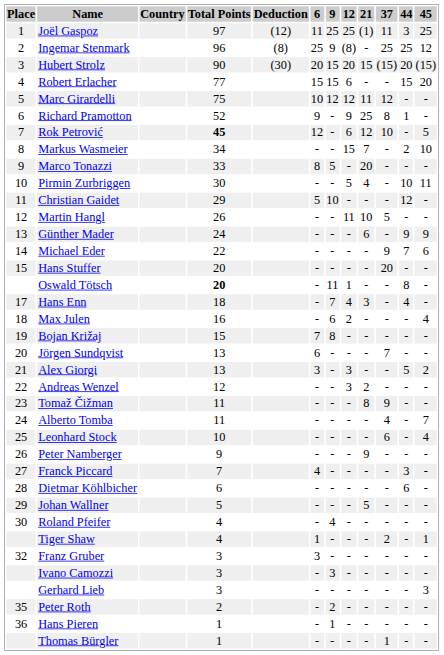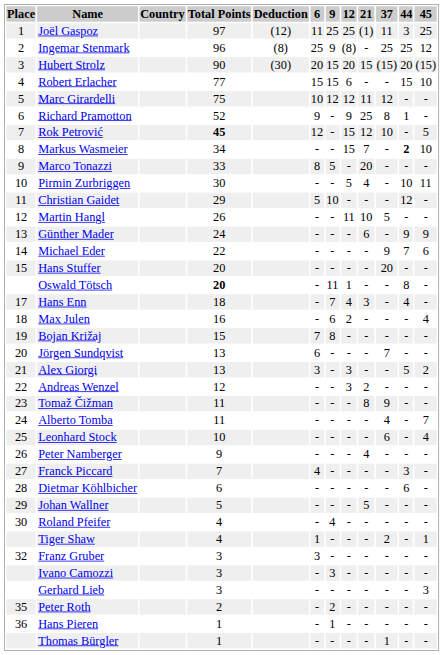Robert Erlacher | 45: 20 -> 10
Rok Petrović | 12: 6 -> 15
Markus Wasmeier | 44: normal -> bold
Peter Namberger | 21: 9 -> 4
